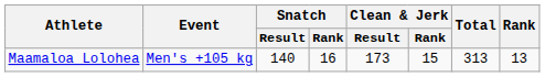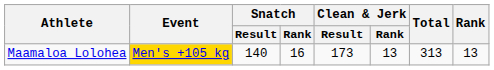Maamaloa Lolohea | Event: no background -> gold background
Maamaloa Lolohea | Clean & Jerk / Rank: 15 -> 13
